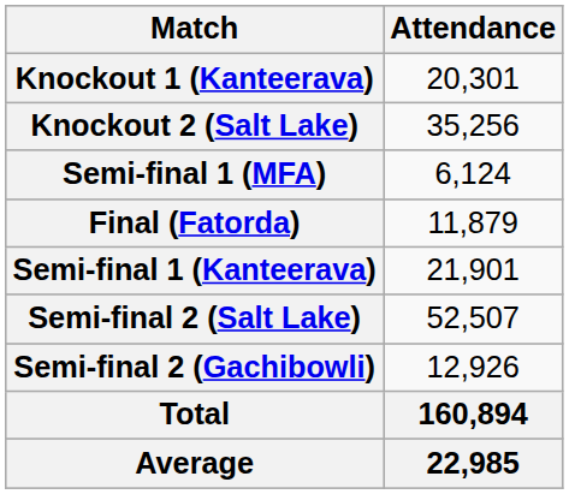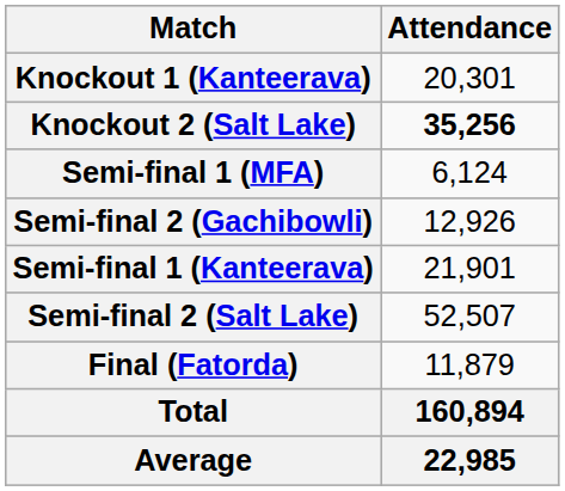Knockout 2 (Salt Lake) | Attendance: normal -> bold
rows swapped: Semi-final 2 (Gachibowli) <-> Final (Fatorda)
